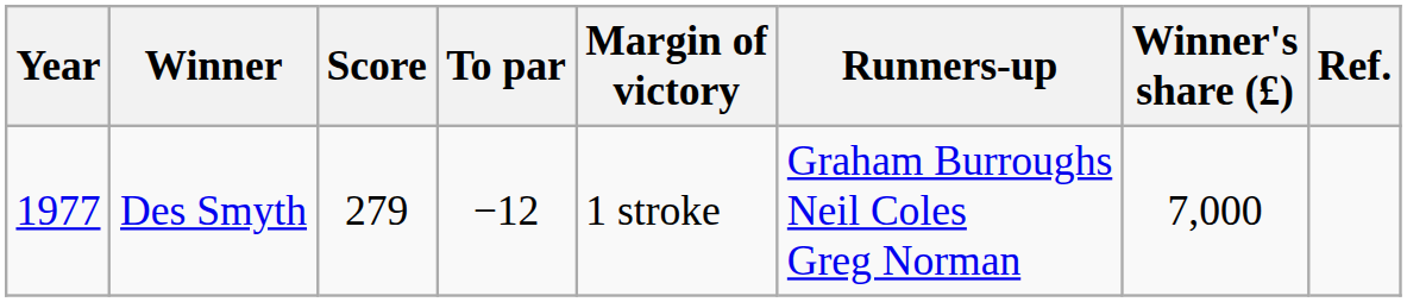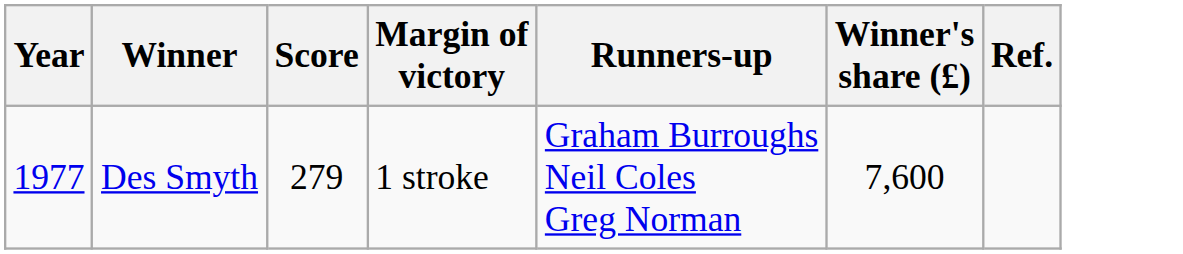- column: To par | −12
Des Smyth | Winner's share (£): 7,000 -> 7,600
